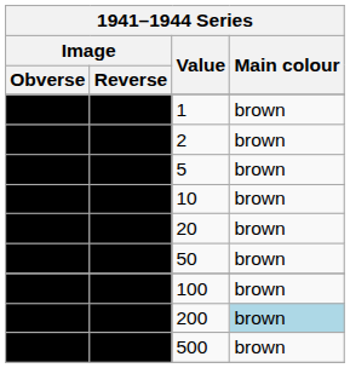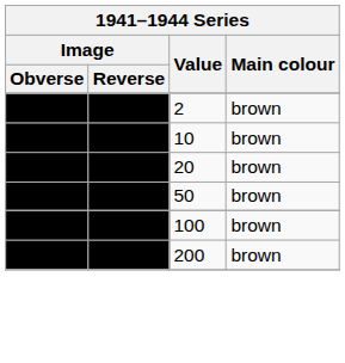- row: 1 | brown
- row: 5 | brown
200 | Main colour: lightblue background -> no background
- row: 500 | brown
